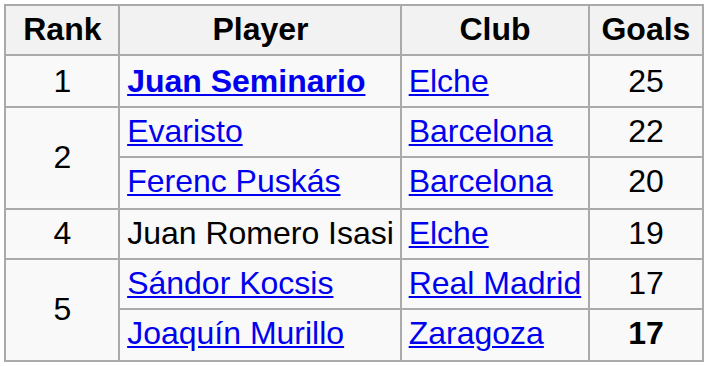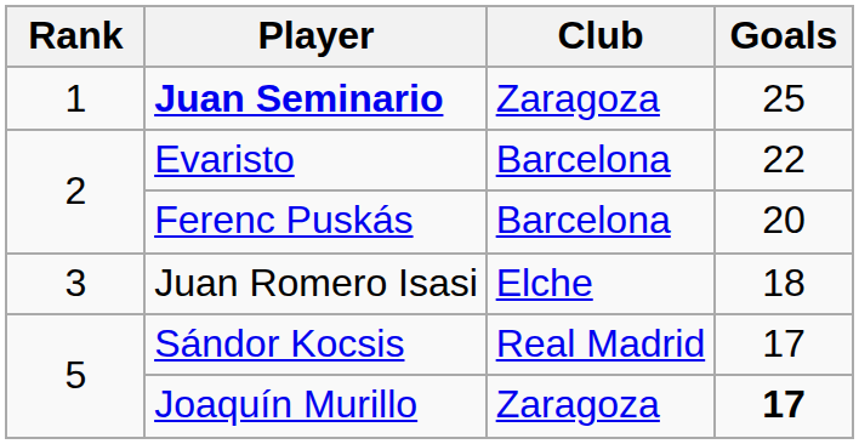Juan Seminario | Club: Elche -> Zaragoza
Juan Romero Isasi | Rank: 4 -> 3
Juan Romero Isasi | Goals: 19 -> 18
